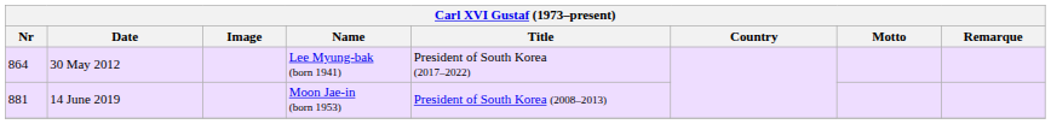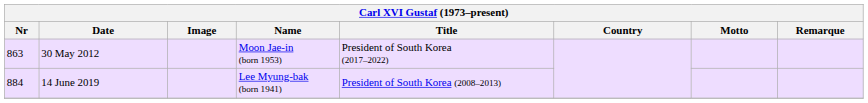30 May 2012 | Nr: 864 -> 863
30 May 2012 | Name: Lee Myung-bak (born 1941) -> Moon Jae-in (born 1953)
14 June 2019 | Nr: 881 -> 884
14 June 2019 | Name: Moon Jae-in (born 1953) -> Lee Myung-bak (born 1941)
